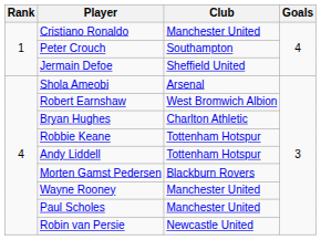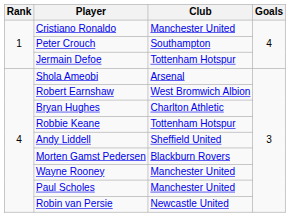Jermain Defoe | Club: Sheffield United -> Tottenham Hotspur
Andy Liddell | Club: Tottenham Hotspur -> Sheffield United
